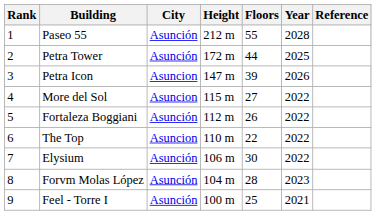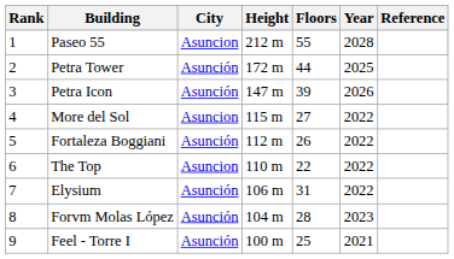Paseo 55 | City: Asunción -> Asuncion
Petra Icon | City: Asuncion -> Asunción
Elysium | Floors: 30 -> 31
